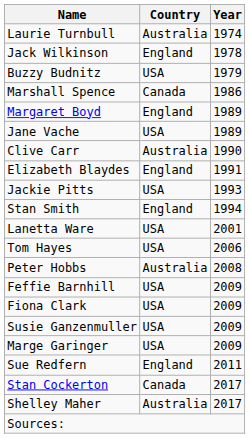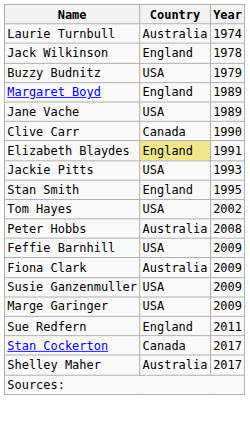- row: Marshall Spence | Canada | 1986
Clive Carr | Country: Australia -> Canada
Elizabeth Blaydes | Country: no background -> khaki background
Stan Smith | Year: 1994 -> 1995
- row: Lanetta Ware | USA | 2001
Tom Hayes | Year: 2006 -> 2002
Fiona Clark | Country: USA -> Australia
